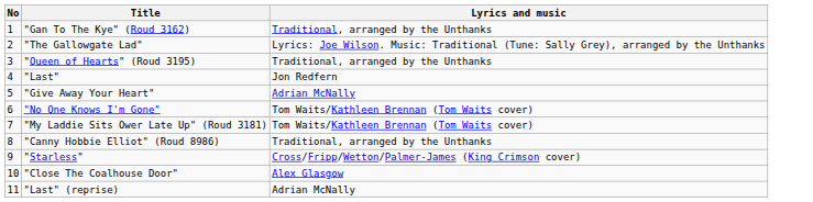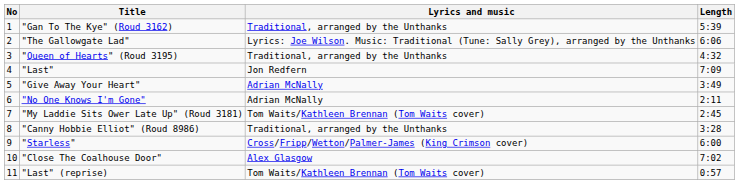+ column: Length | 5:39 | 6:06 | 4:32 | 7:09 | 3:49 | 2:11 | 2:45 | 3:28 | 6:00 | 7:02 | 0:57
"No One Knows I'm Gone" | Lyrics and music: Tom Waits/Kathleen Brennan (Tom Waits cover) -> Adrian McNally
"Last" (reprise) | Lyrics and music: Adrian McNally -> Tom Waits/Kathleen Brennan (Tom Waits cover)
